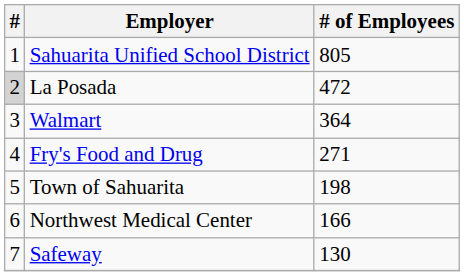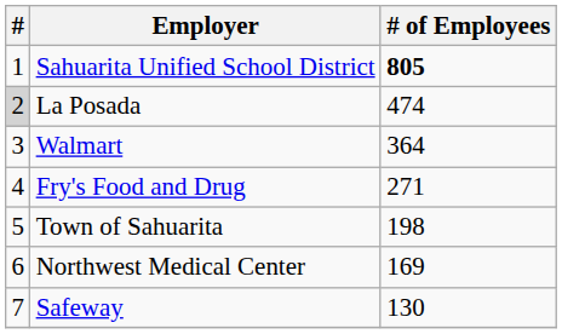Sahuarita Unified School District | # of Employees: normal -> bold
La Posada | # of Employees: 472 -> 474
Northwest Medical Center | # of Employees: 166 -> 169
